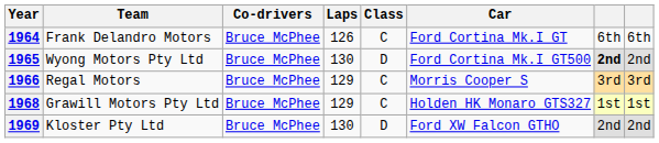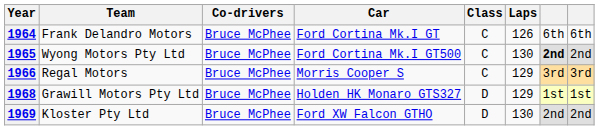columns swapped: Car <-> Laps
1965 | Class: D -> C
1968 | Class: C -> D
